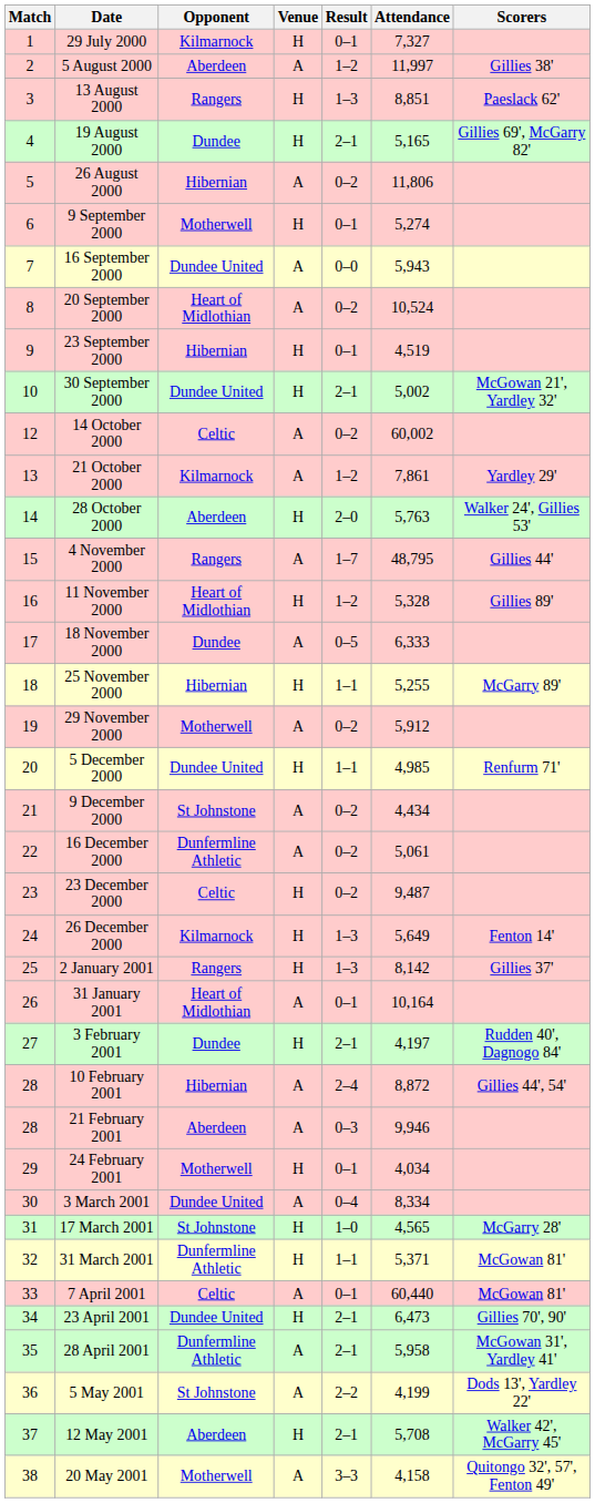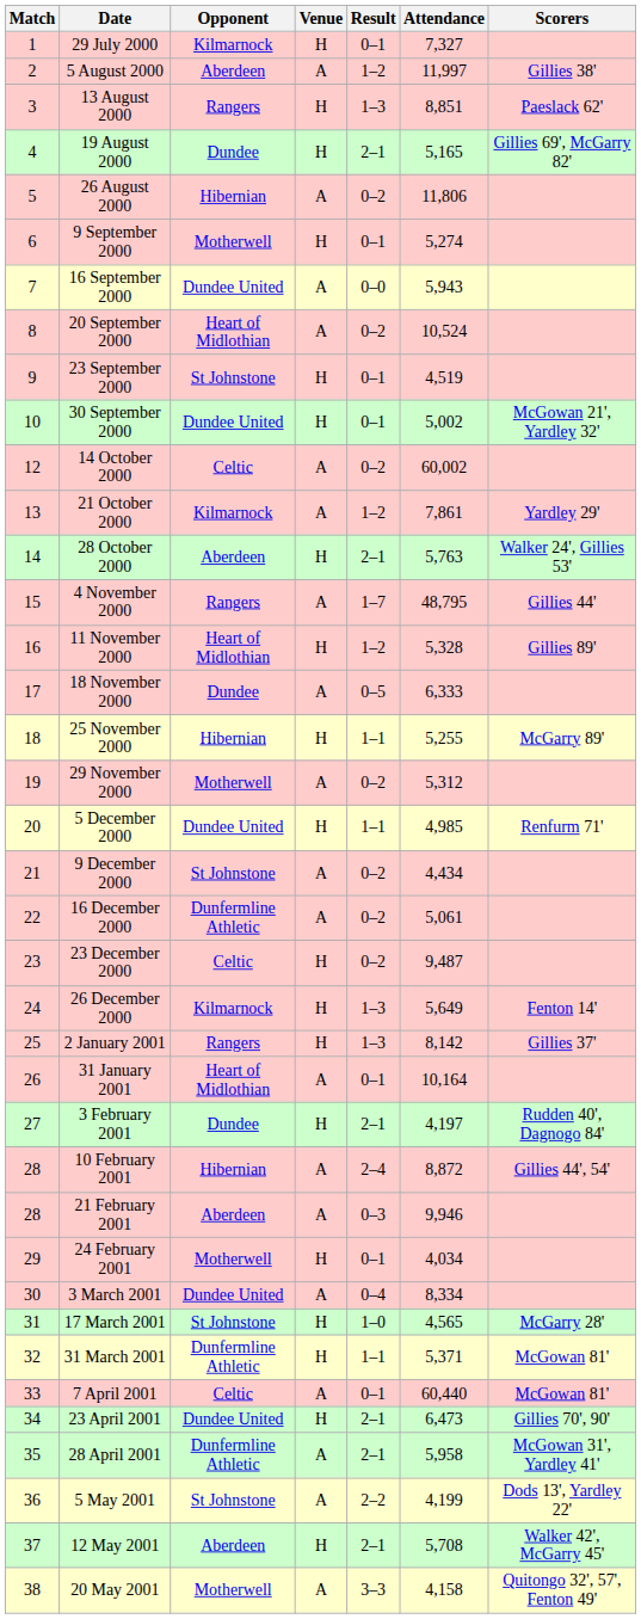23 September 2000 | Opponent: Hibernian -> St Johnstone
30 September 2000 | Result: 2–1 -> 0–1
28 October 2000 | Result: 2–0 -> 2–1
29 November 2000 | Attendance: 5,912 -> 5,312
